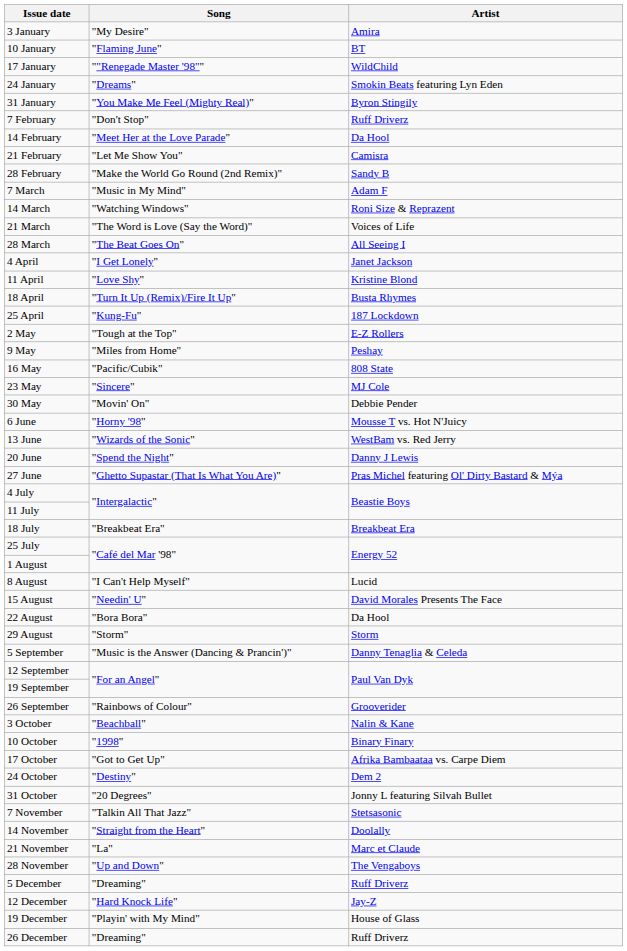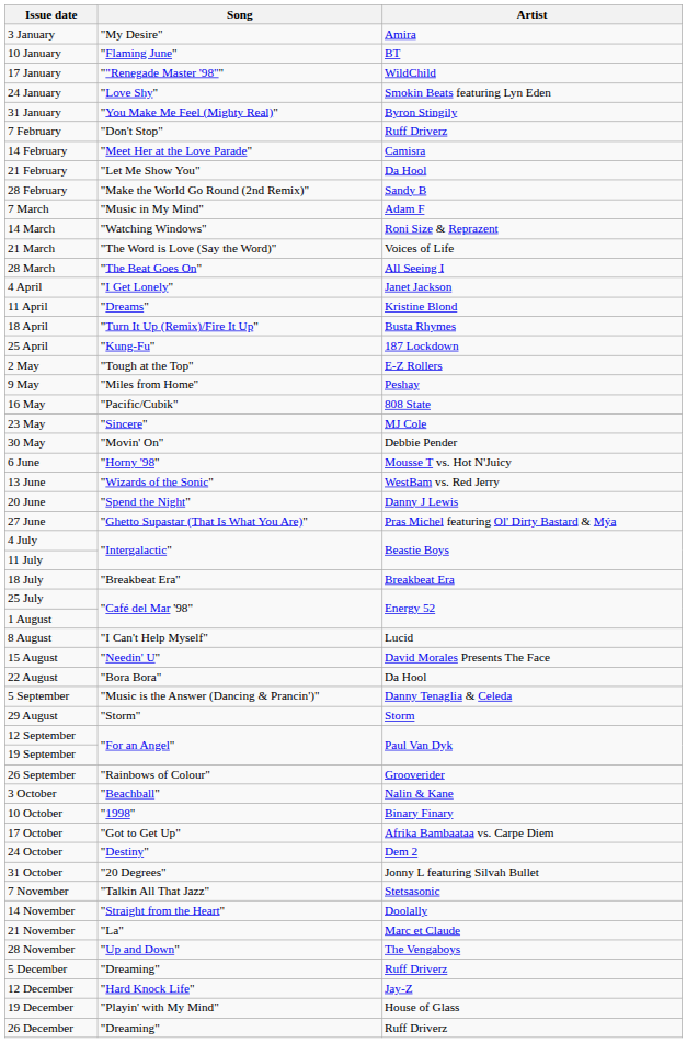24 January | Song: "Dreams" -> "Love Shy"
14 February | Artist: Da Hool -> Camisra
21 February | Artist: Camisra -> Da Hool
11 April | Song: "Love Shy" -> "Dreams"
rows swapped: 29 August <-> 5 September
